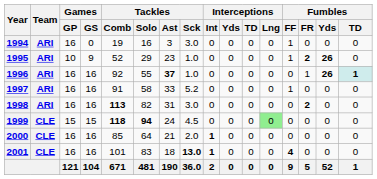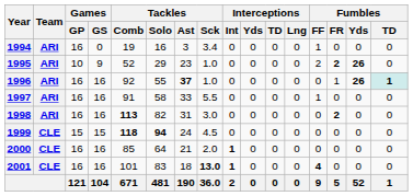1994 | Tackles / Sck: 3.0 -> 3.4
1995 | Fumbles / FF: 1 -> 2
1997 | Tackles / Sck: 5.2 -> 5.5
1999 | Interceptions / Lng: lightgreen background -> no background
